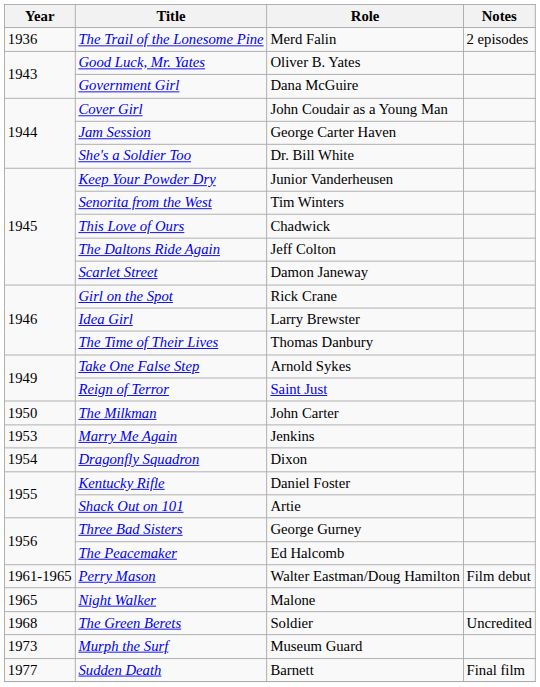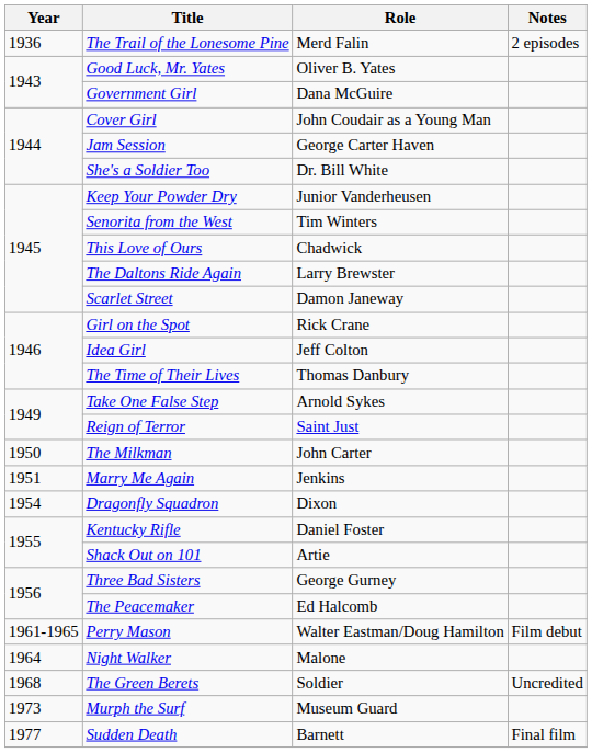The Daltons Ride Again | Role: Jeff Colton -> Larry Brewster
Idea Girl | Role: Larry Brewster -> Jeff Colton
Marry Me Again | Year: 1953 -> 1951
Night Walker | Year: 1965 -> 1964
